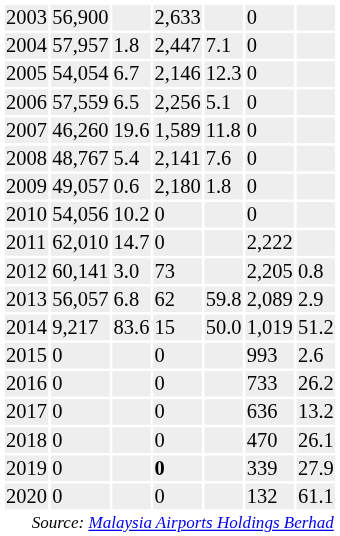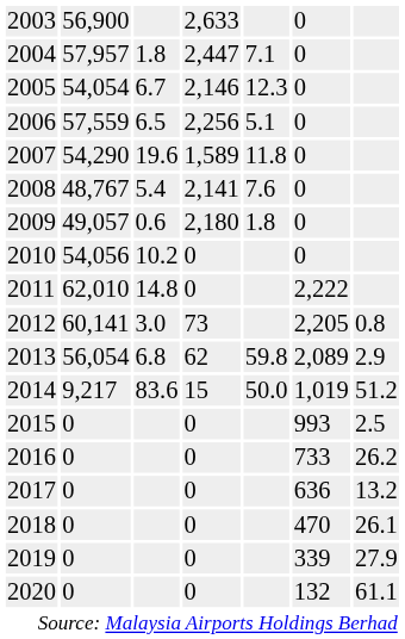2007 | column 2: 46,260 -> 54,290
2011 | column 3: 14.7 -> 14.8
2013 | column 2: 56,057 -> 56,054
2015 | column 7: 2.6 -> 2.5
2019 | column 4: bold -> normal
